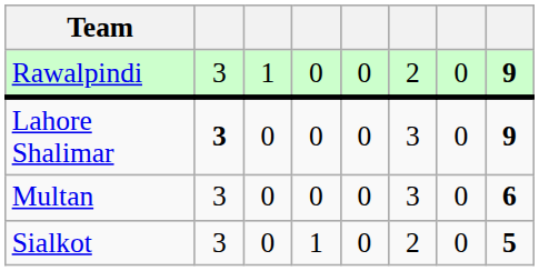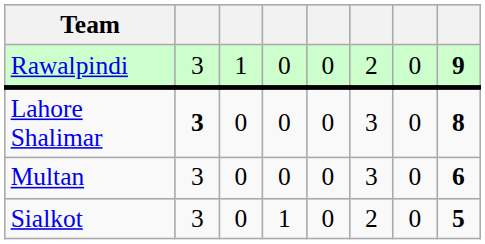Lahore Shalimar | column 8: 9 -> 8
